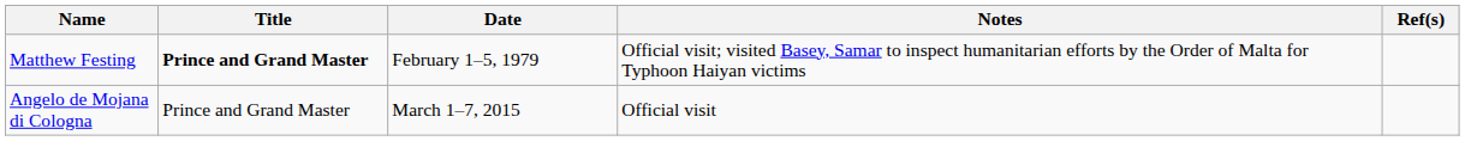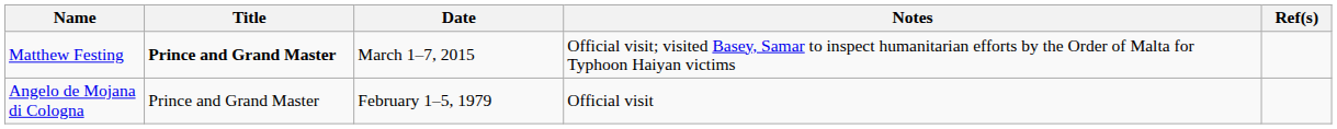Matthew Festing | Date: February 1–5, 1979 -> March 1–7, 2015
Angelo de Mojana di Cologna | Date: March 1–7, 2015 -> February 1–5, 1979
